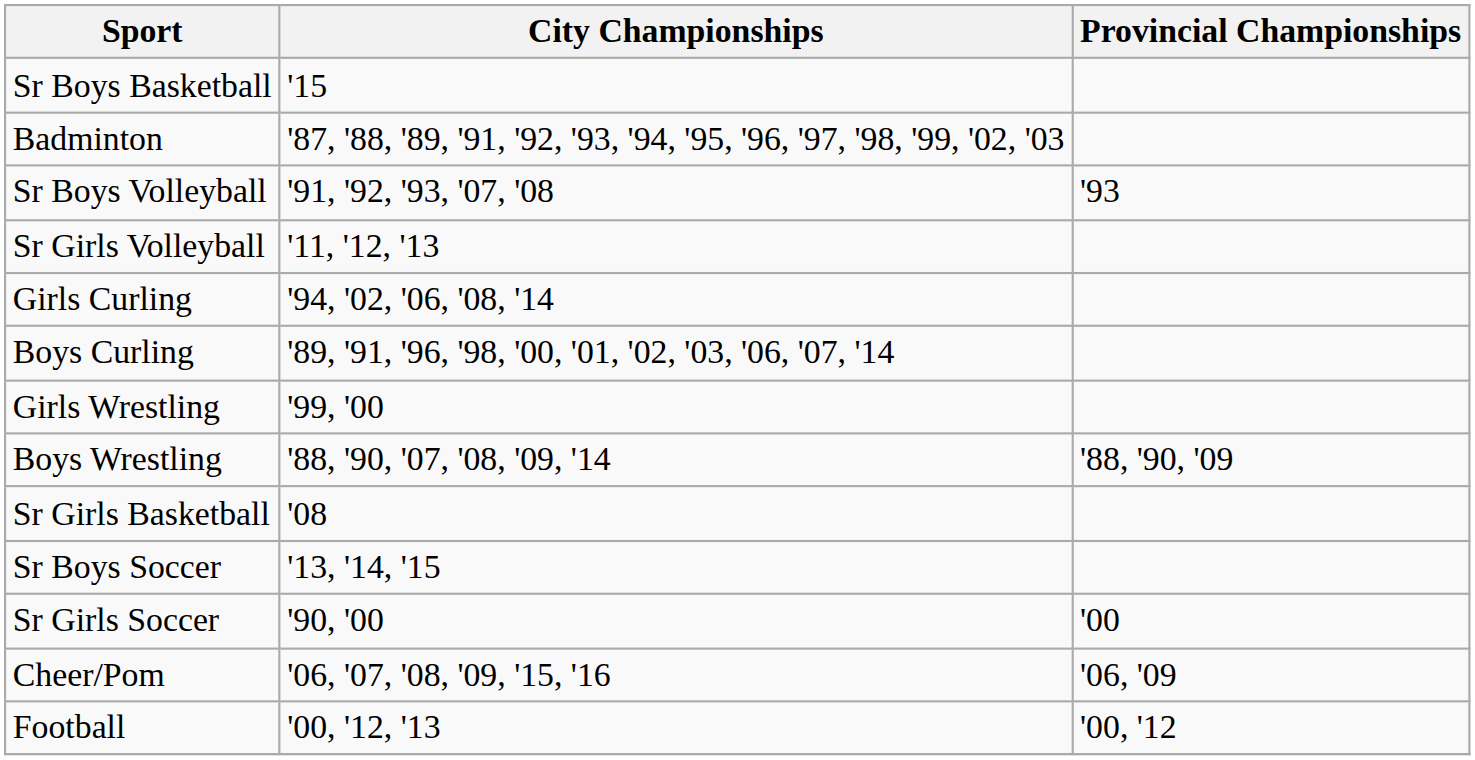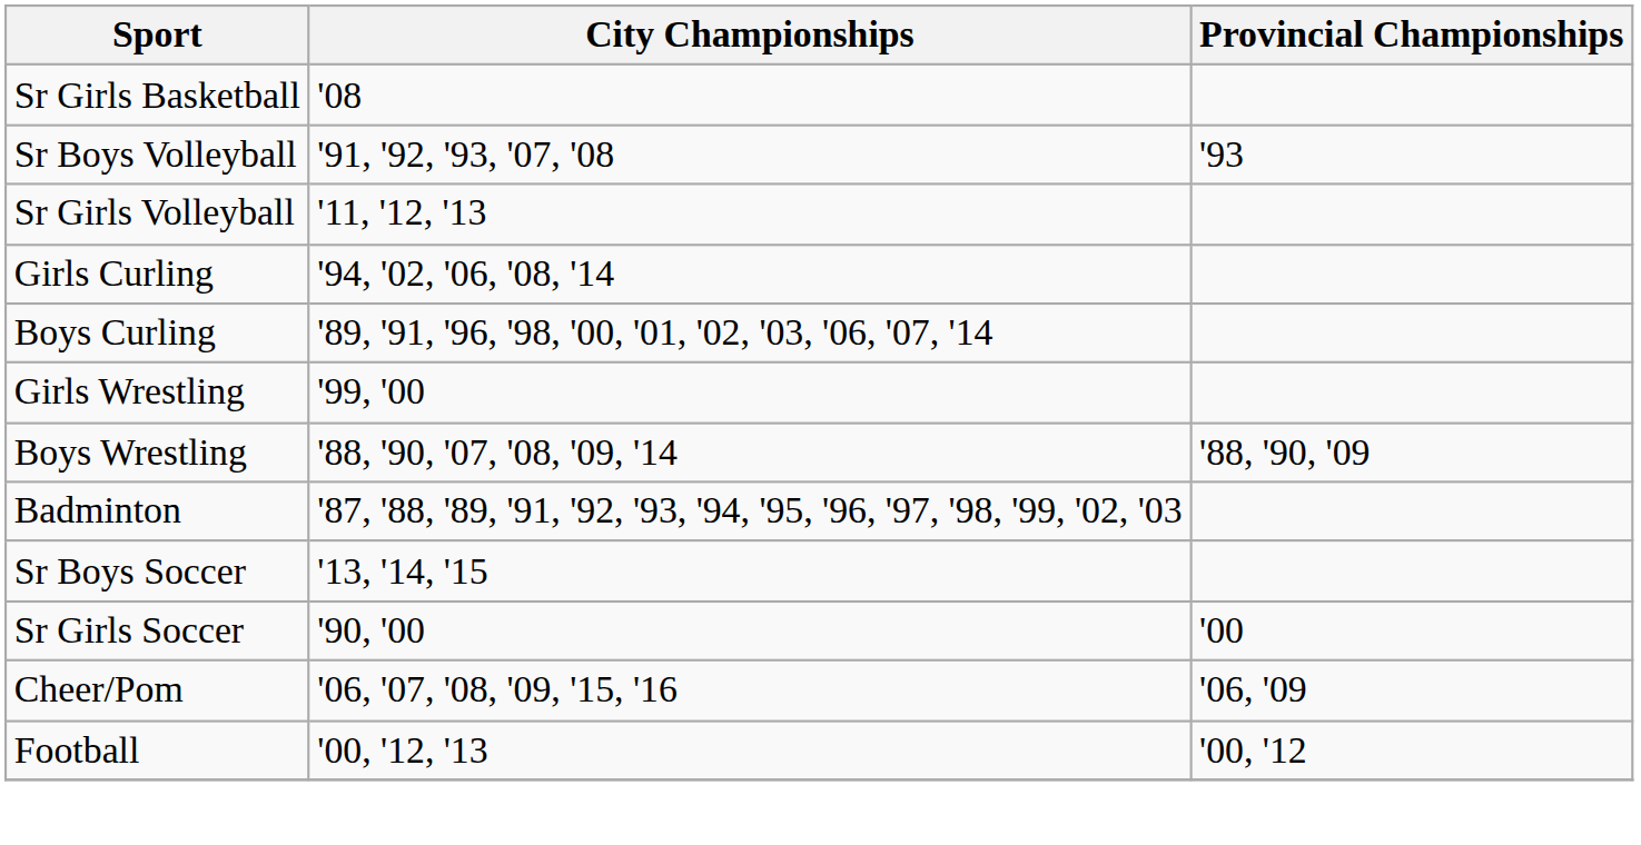- row: Sr Boys Basketball | '15
rows swapped: Sr Girls Basketball <-> Badminton
